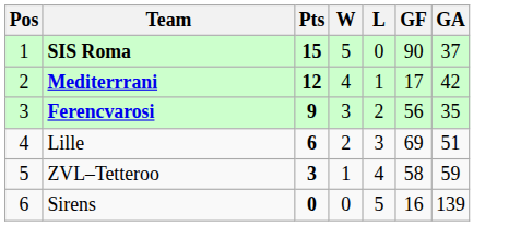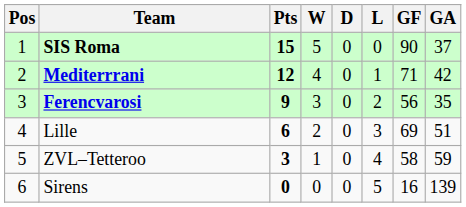+ column: D | 0 | 0 | 0 | 0 | 0 | 0
Mediterrrani | GF: 17 -> 71
